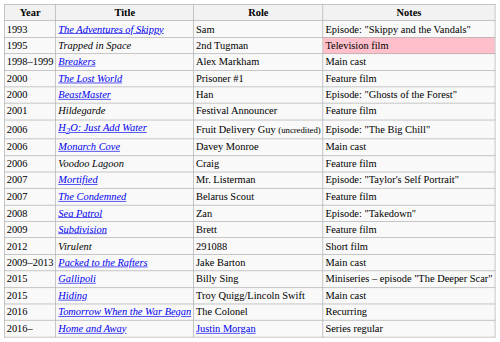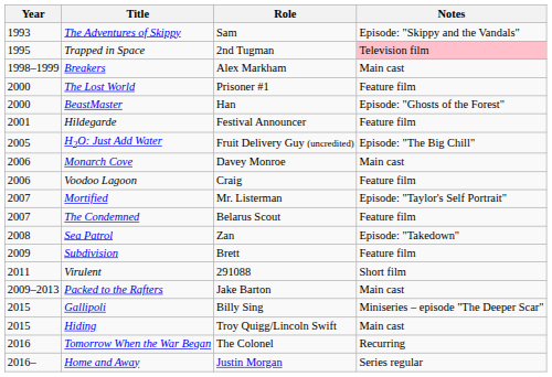H2O: Just Add Water | Year: 2006 -> 2005
Virulent | Year: 2012 -> 2011
